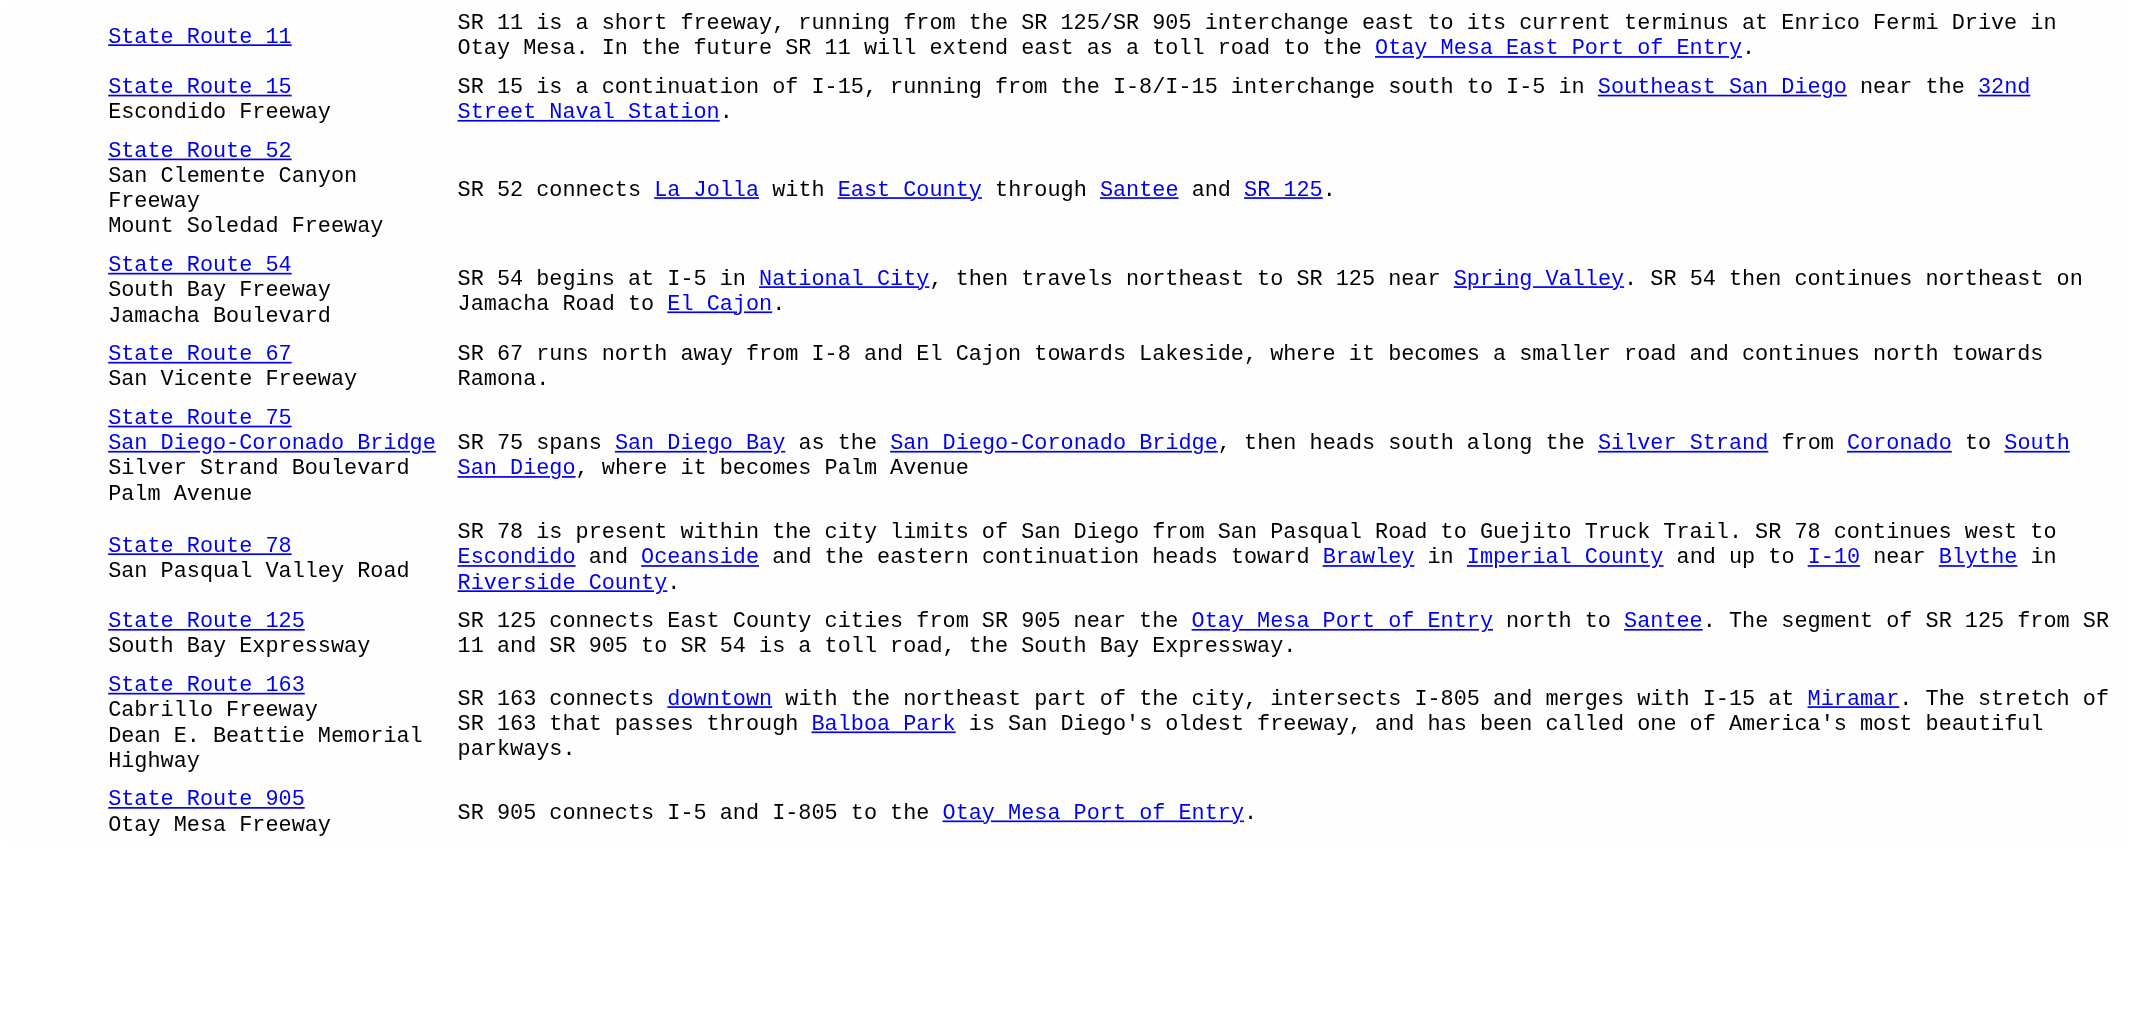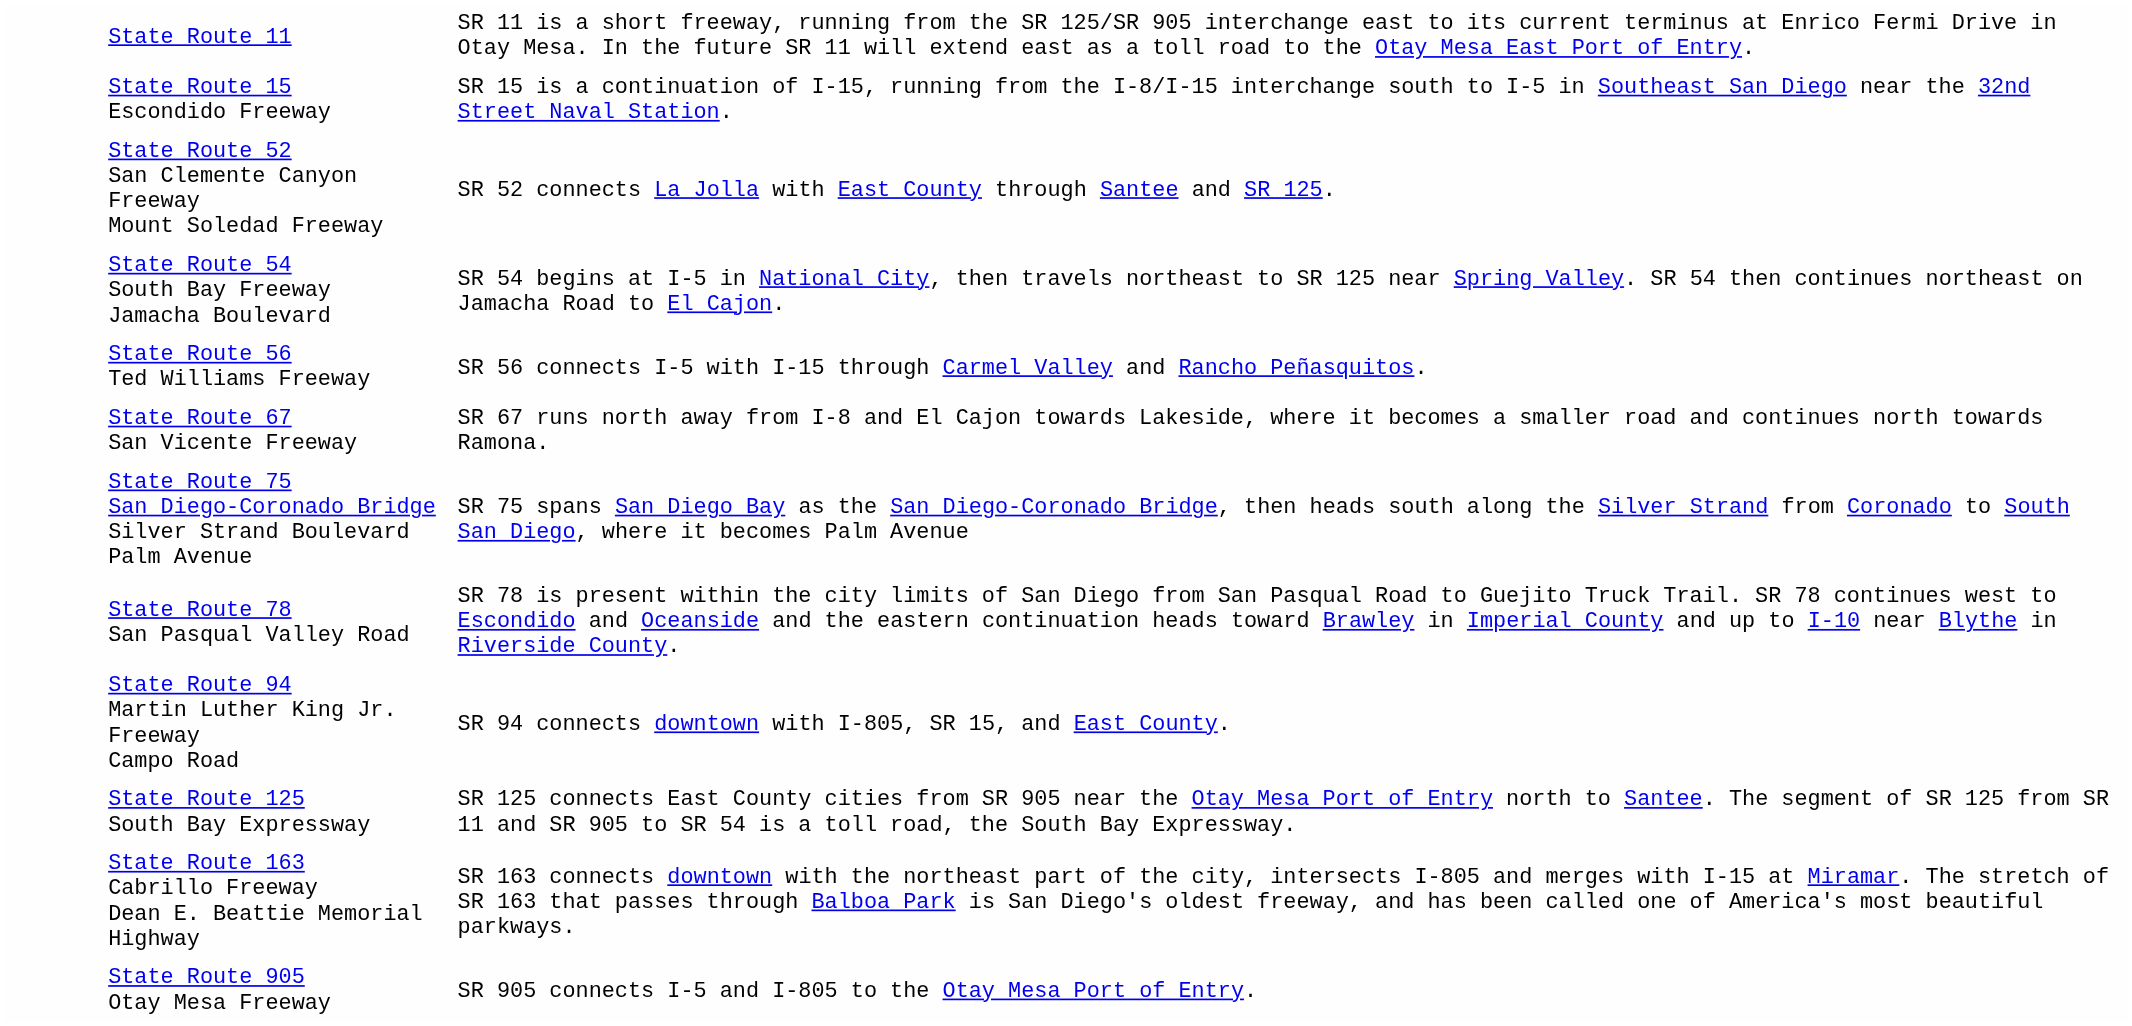+ row: State Route 56 Ted Williams Freeway | SR 56 connects I-5 with I-15 through Carmel Valley and Rancho Peñasquitos.
+ row: State Route 94 Martin Luther King Jr. Freeway Campo Road | SR 94 connects downtown with I-805, SR 15, and East County.
